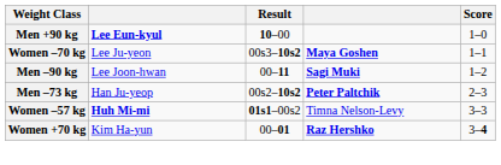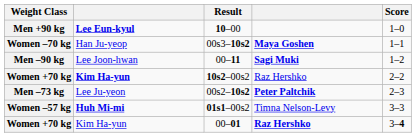00s3–10s2 | column 2: Lee Ju-yeon -> Han Ju-yeop
+ row: Women +70 kg | Kim Ha-yun | 10s2–00s2 | Raz Hershko | 2–2
00s2–10s2 | column 2: Han Ju-yeop -> Lee Ju-yeon
